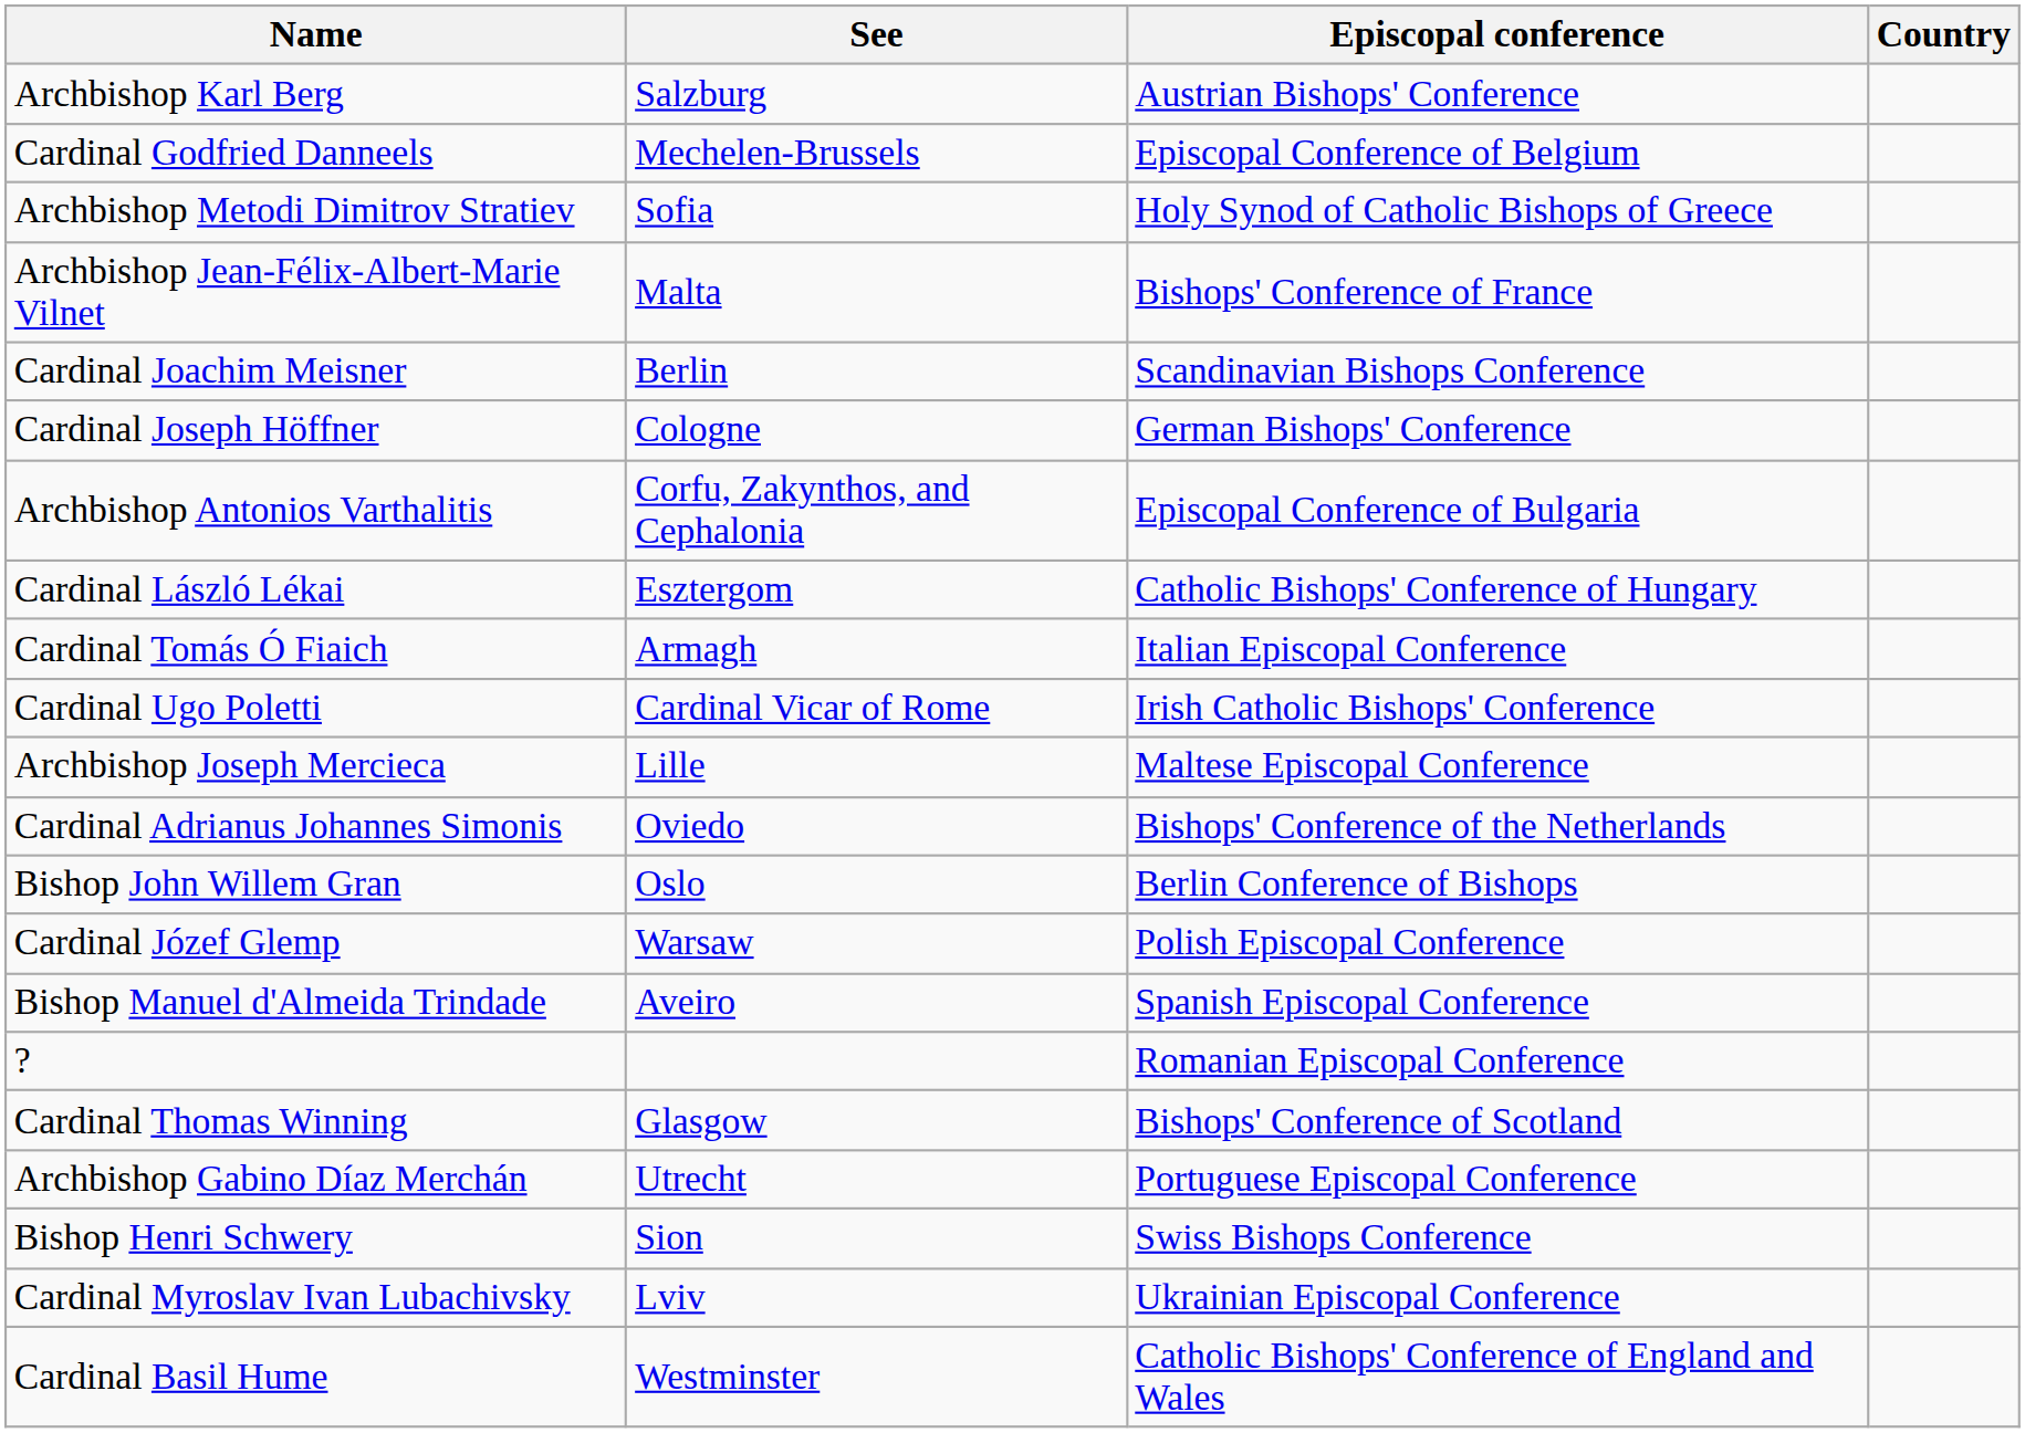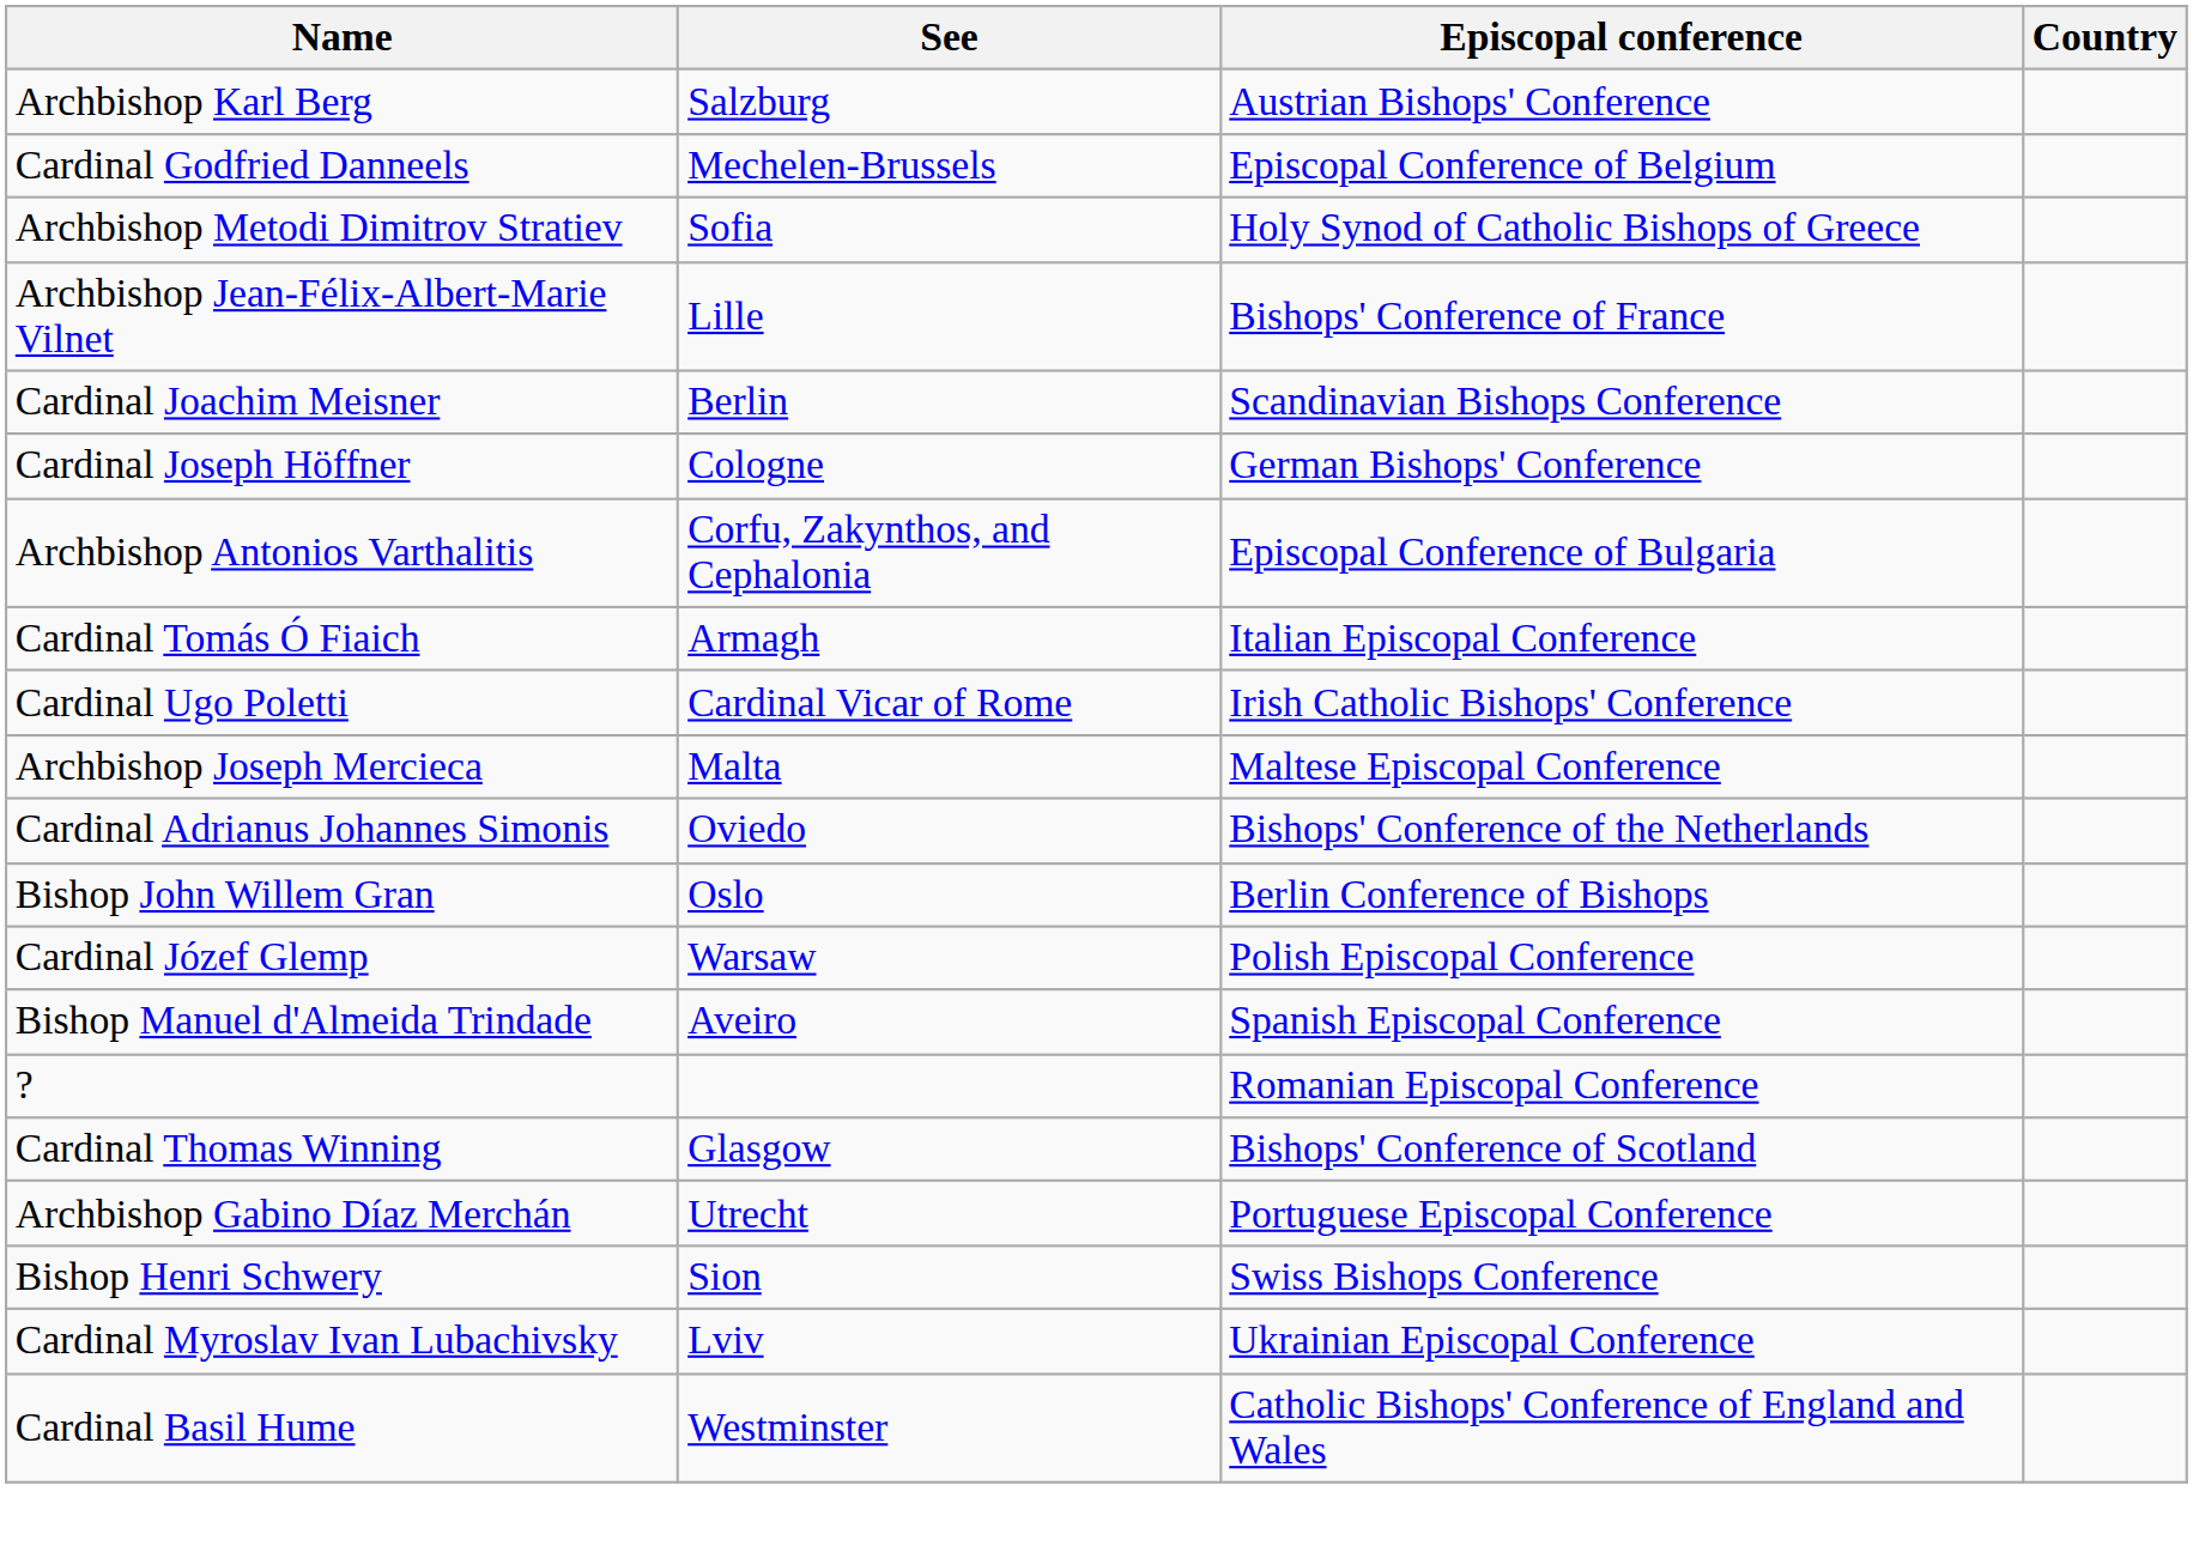Archbishop Jean-Félix-Albert-Marie Vilnet | See: Malta -> Lille
- row: Cardinal László Lékai | Esztergom | Catholic Bishops' Conference of Hungary
Archbishop Joseph Mercieca | See: Lille -> Malta
